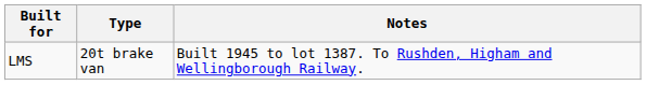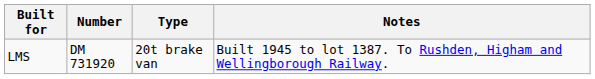+ column: Number | DM 731920
